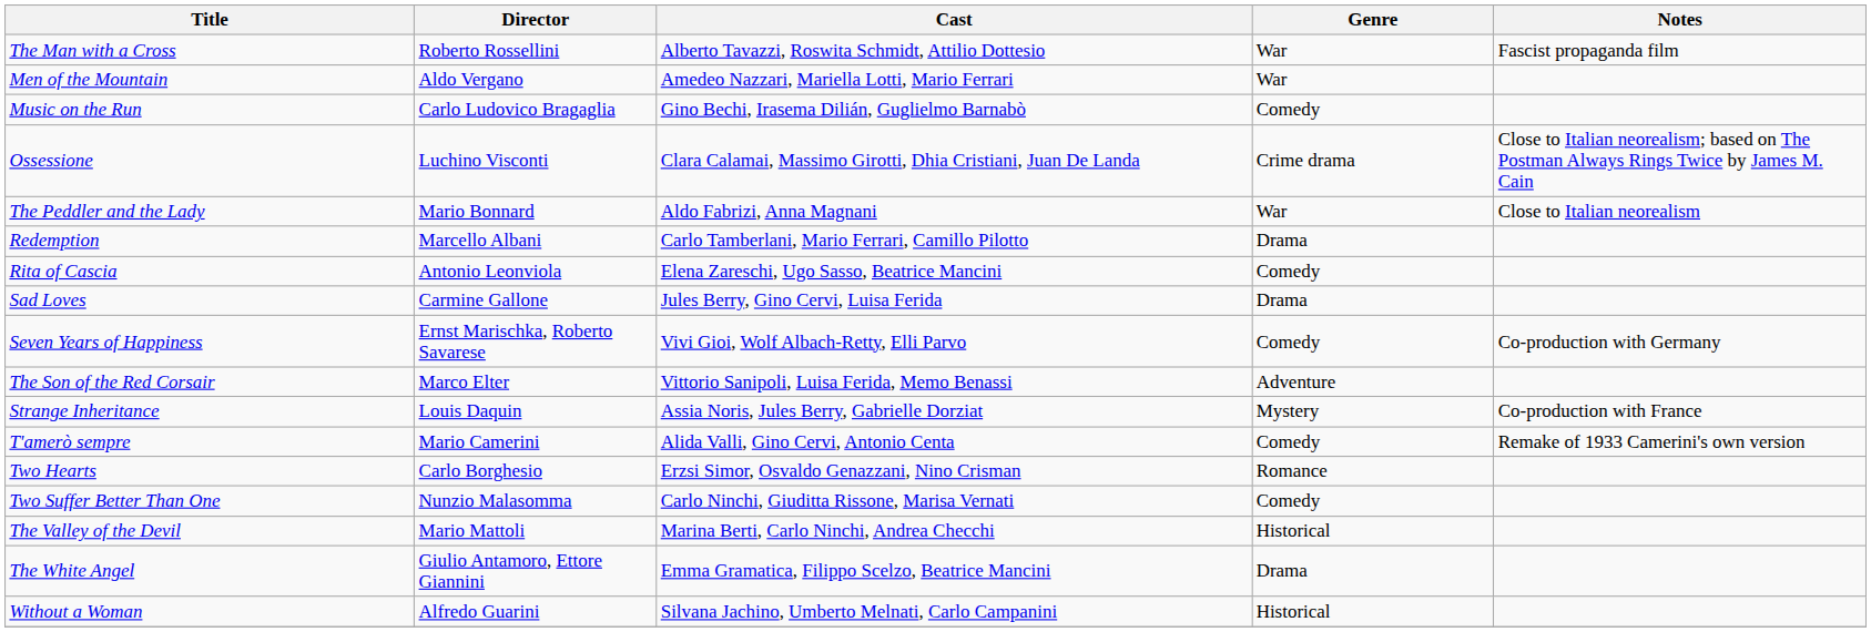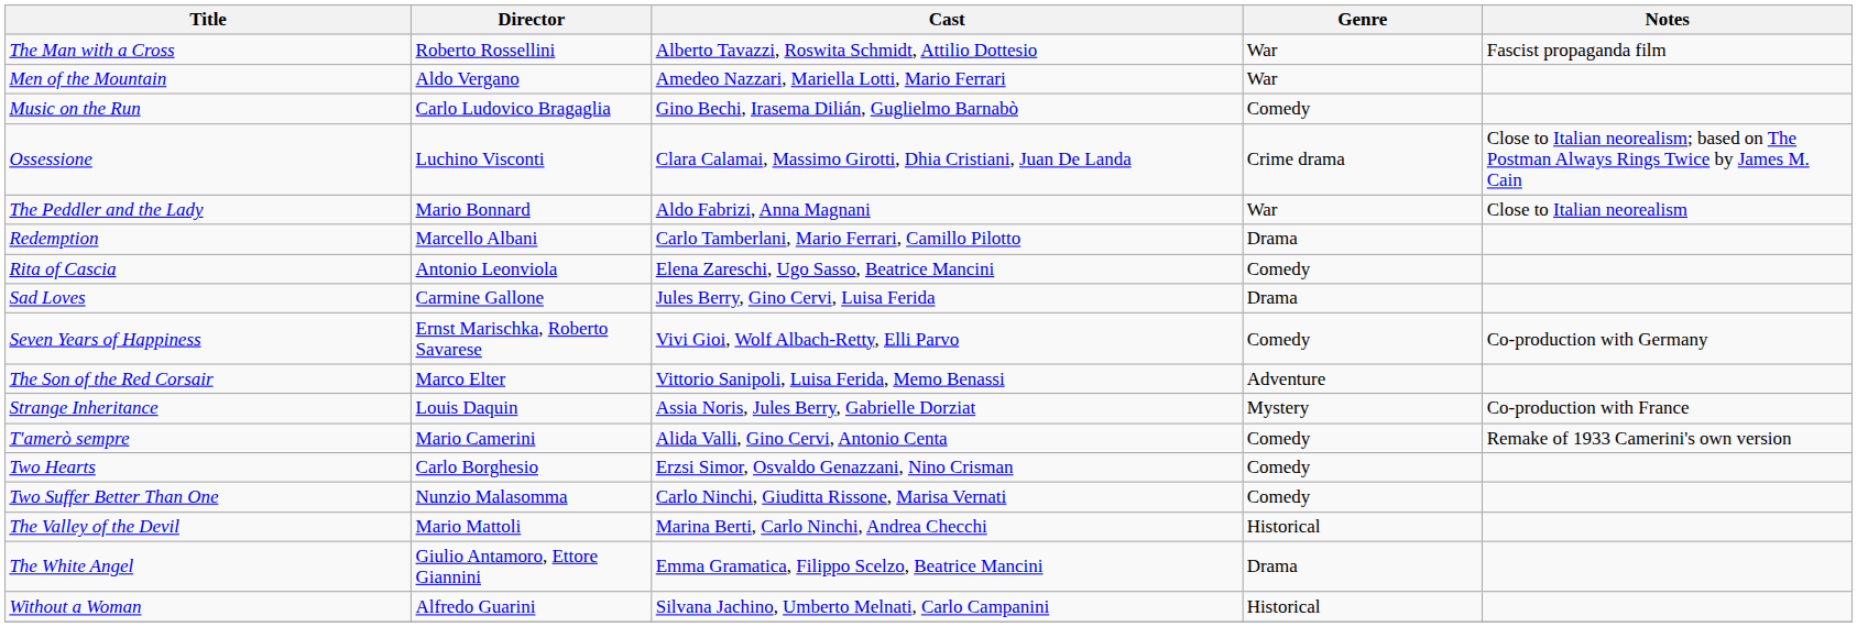Two Hearts | Genre: Romance -> Comedy
